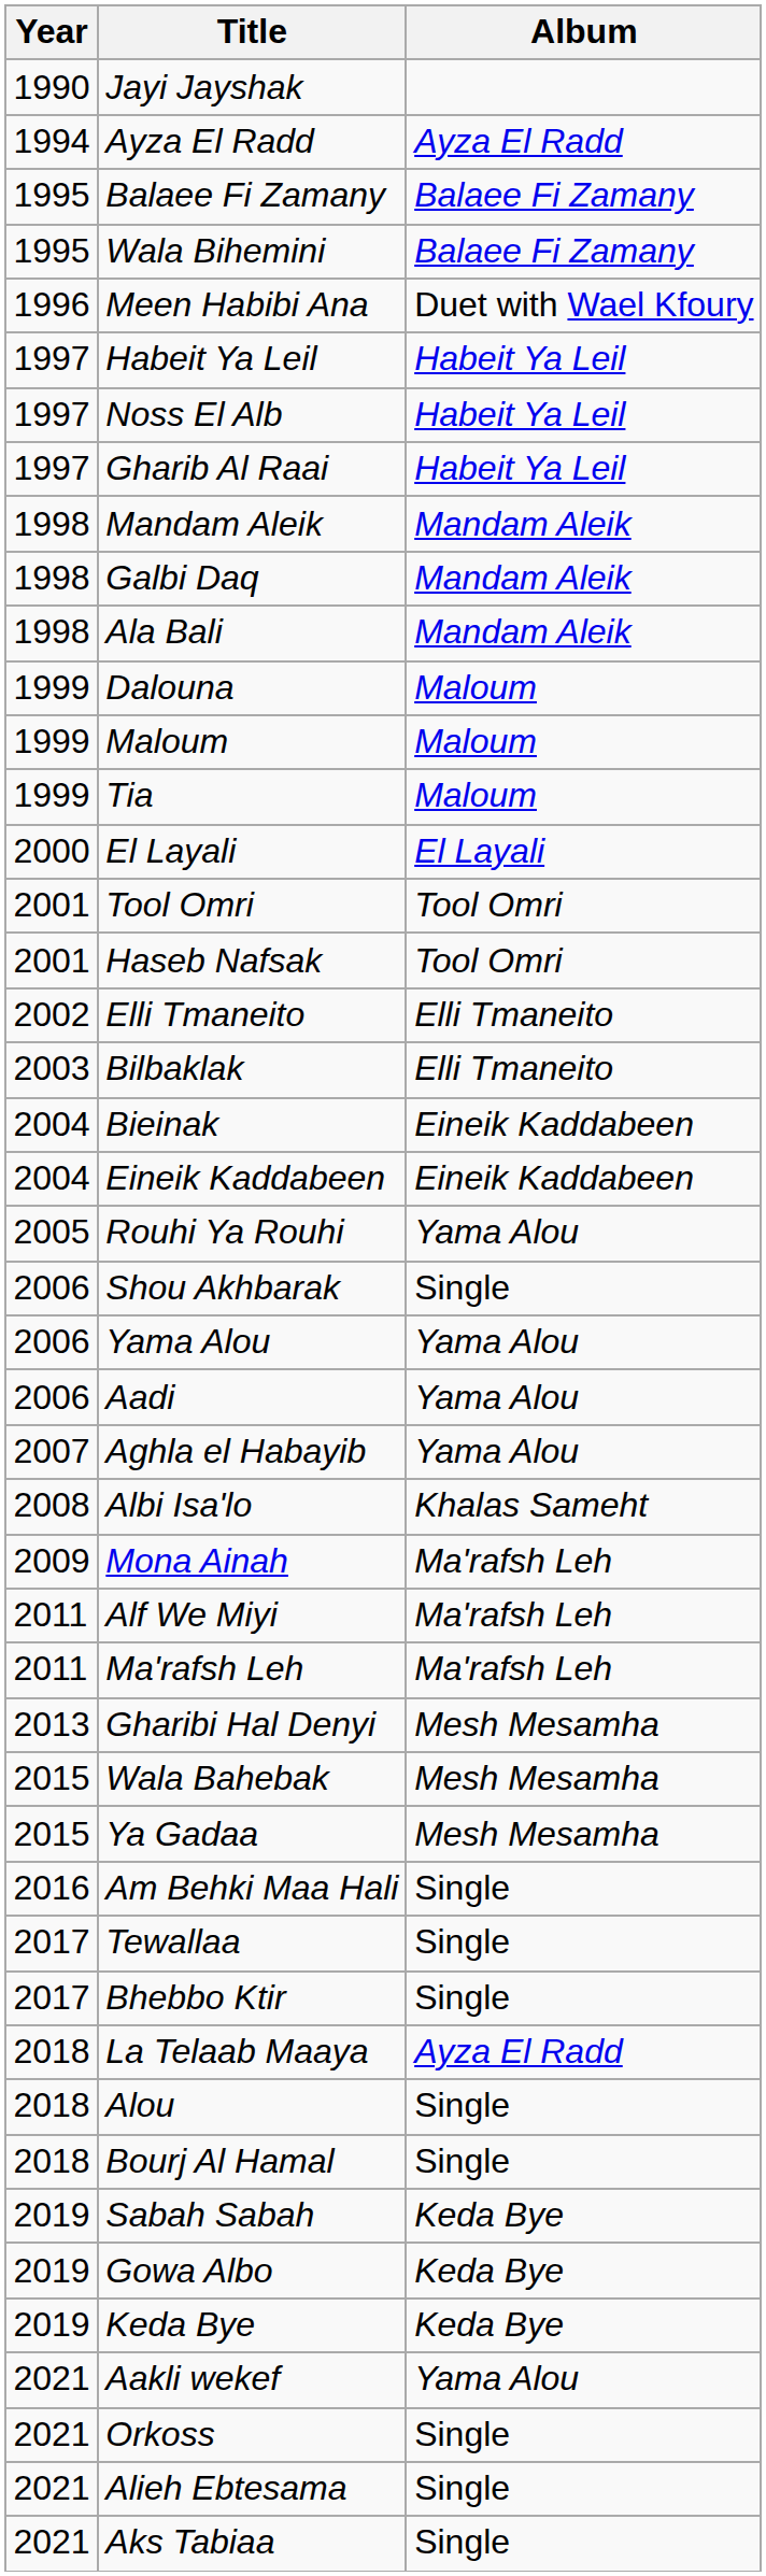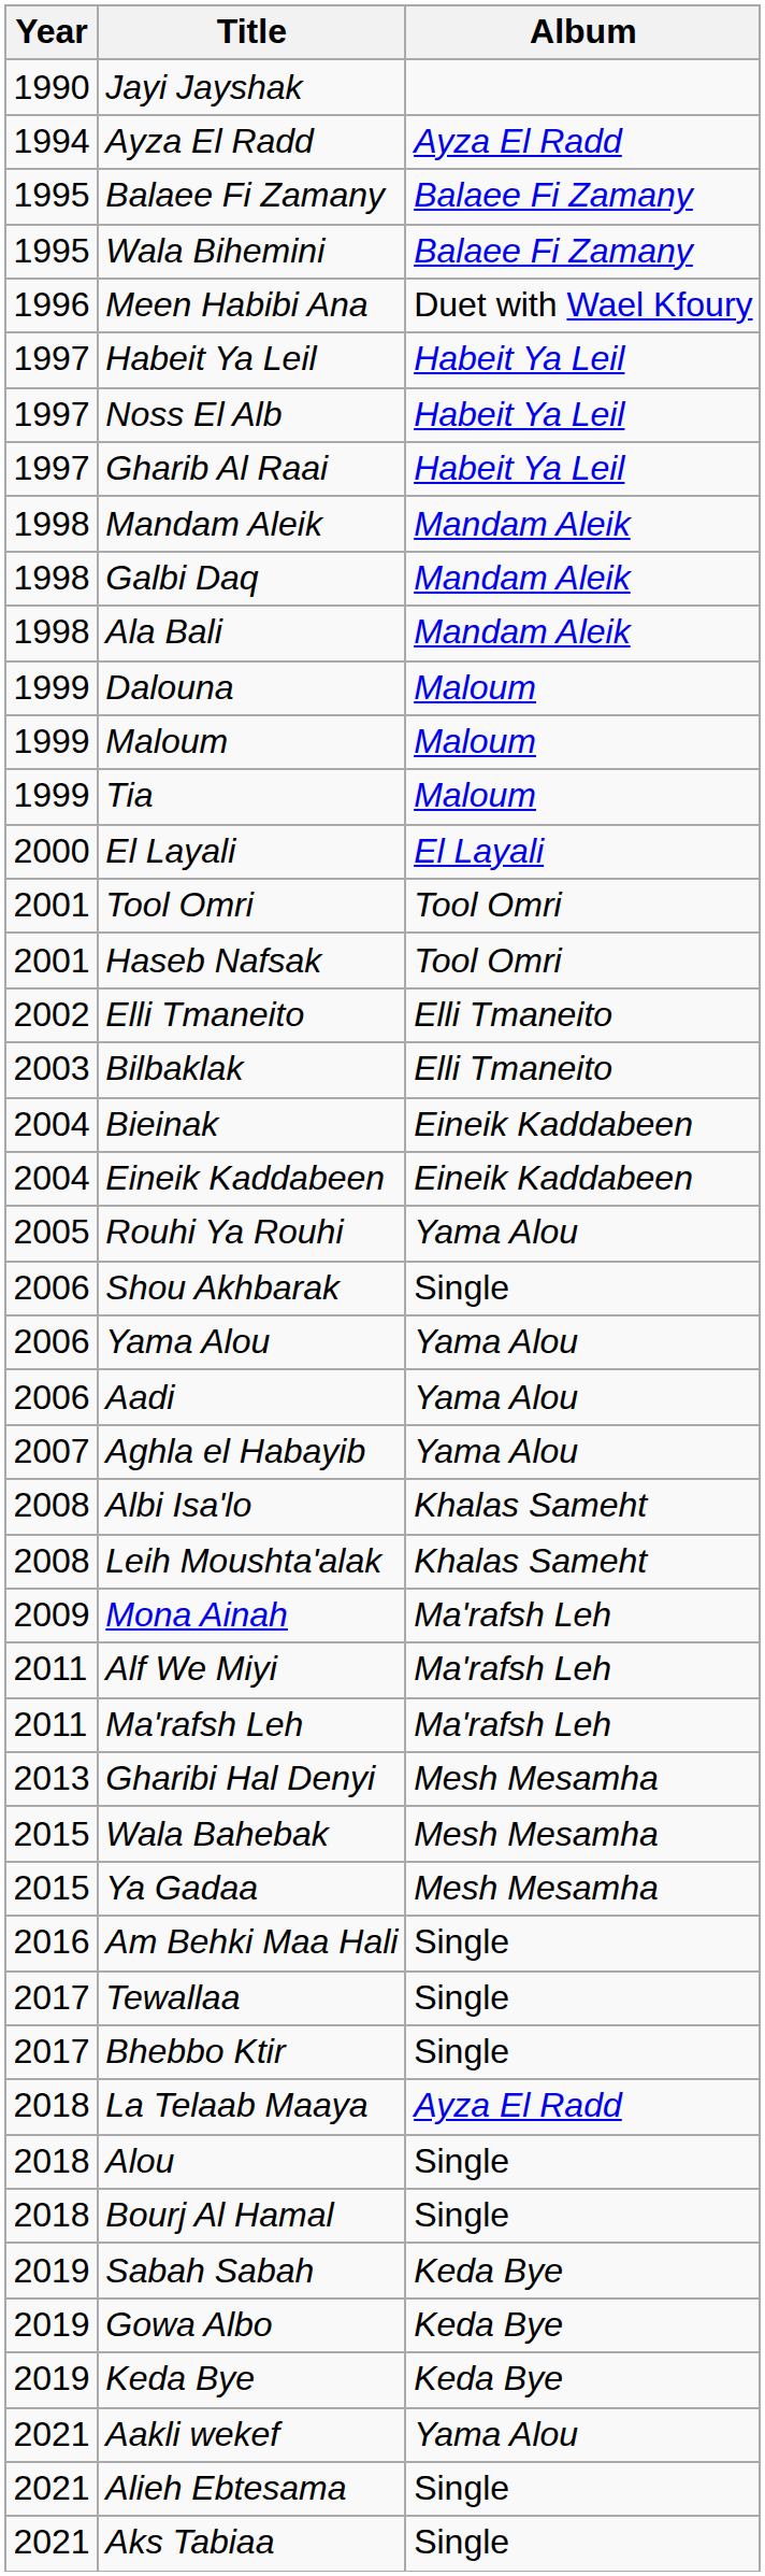+ row: 2008 | Leih Moushta'alak | Khalas Sameht
- row: 2021 | Orkoss | Single
